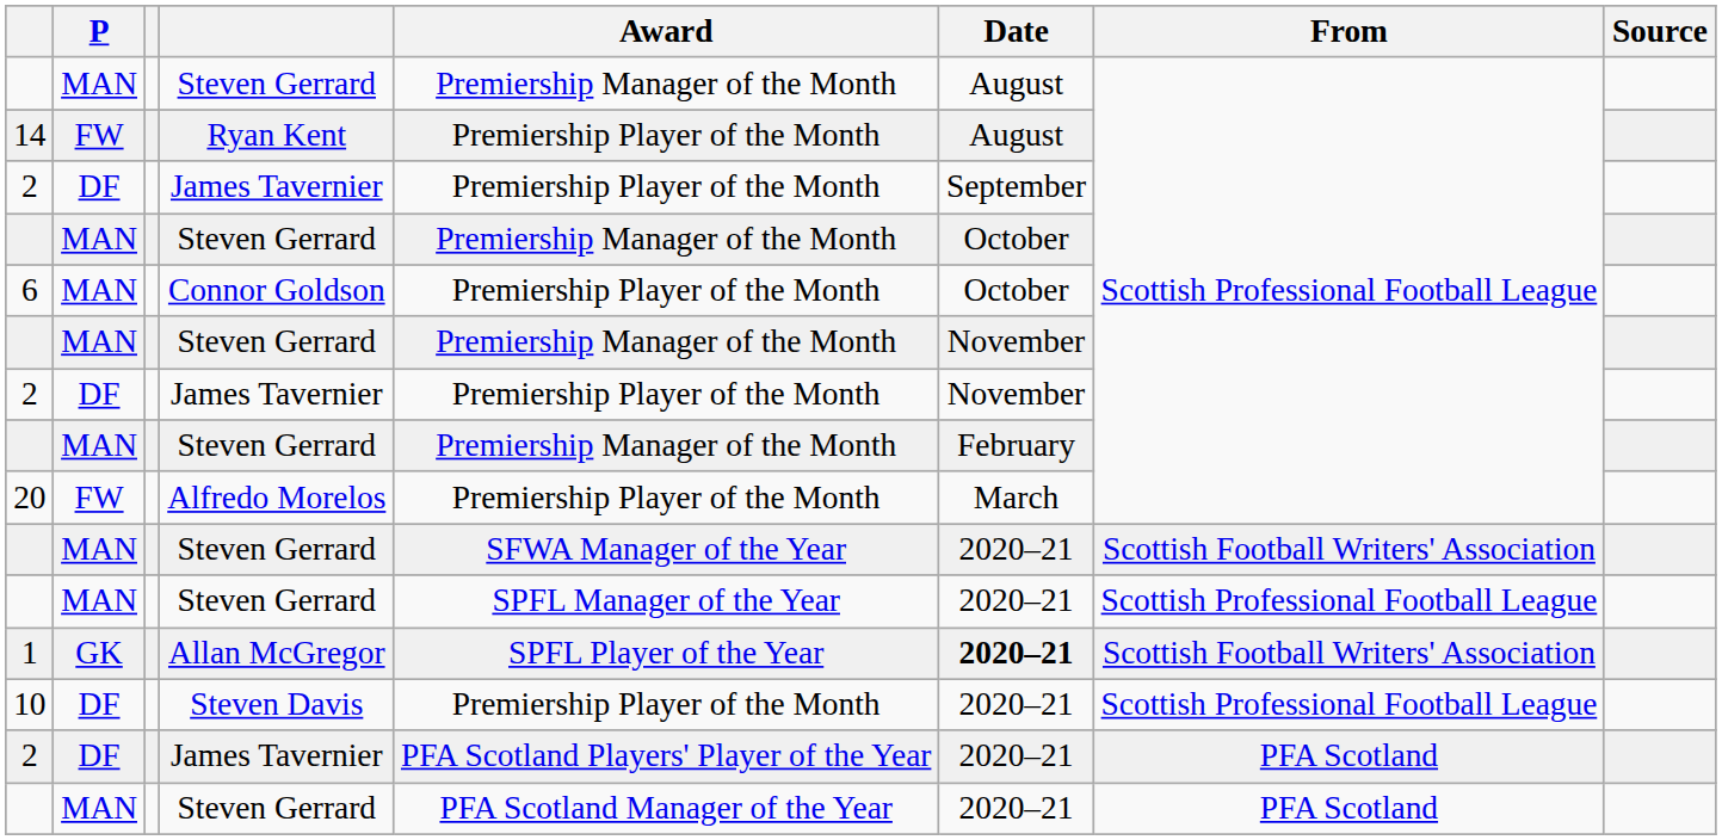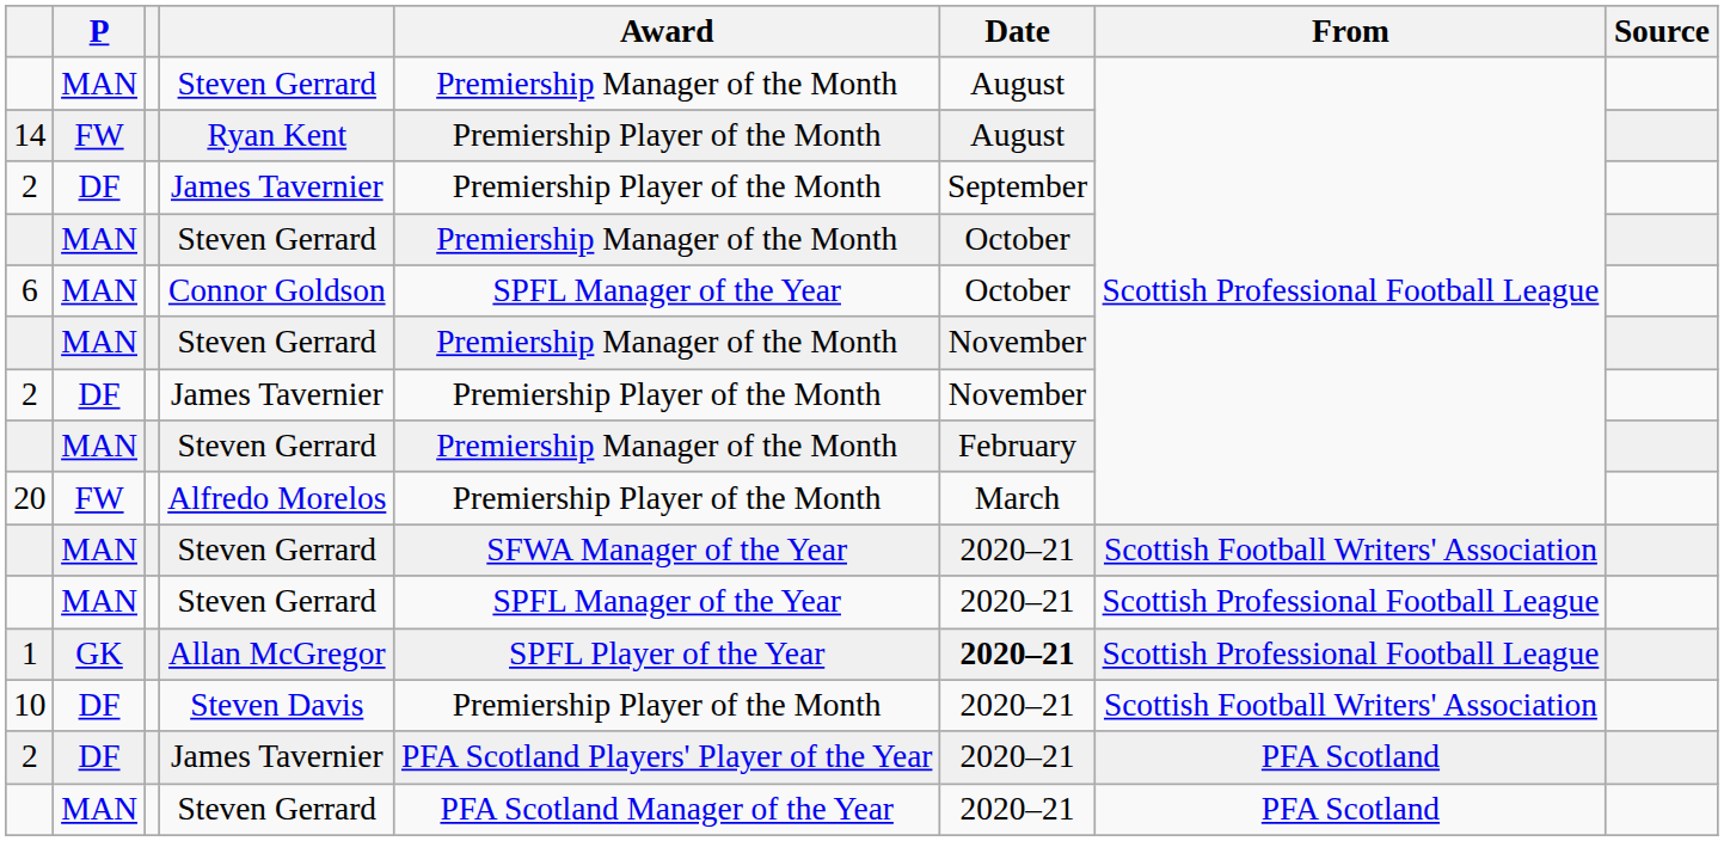6 | Award: Premiership Player of the Month -> SPFL Manager of the Year
1 | From: Scottish Football Writers' Association -> Scottish Professional Football League
10 | From: Scottish Professional Football League -> Scottish Football Writers' Association
